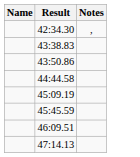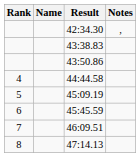+ column: Rank | 4 | 5 | 6 | 7 | 8
